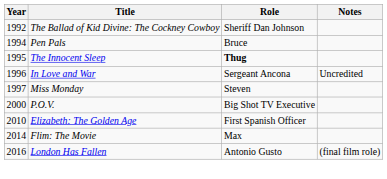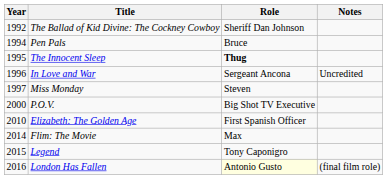+ row: 2015 | Legend | Tony Caponigro
London Has Fallen | Role: no background -> lightyellow background
